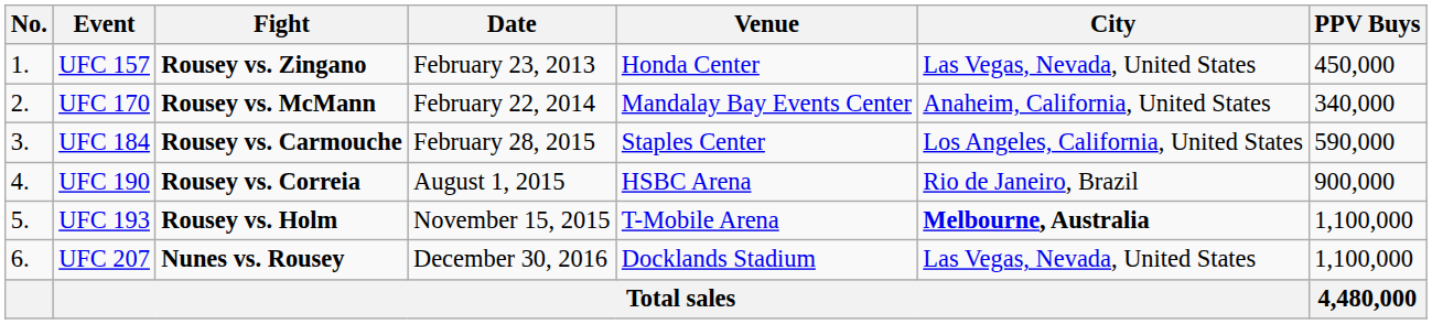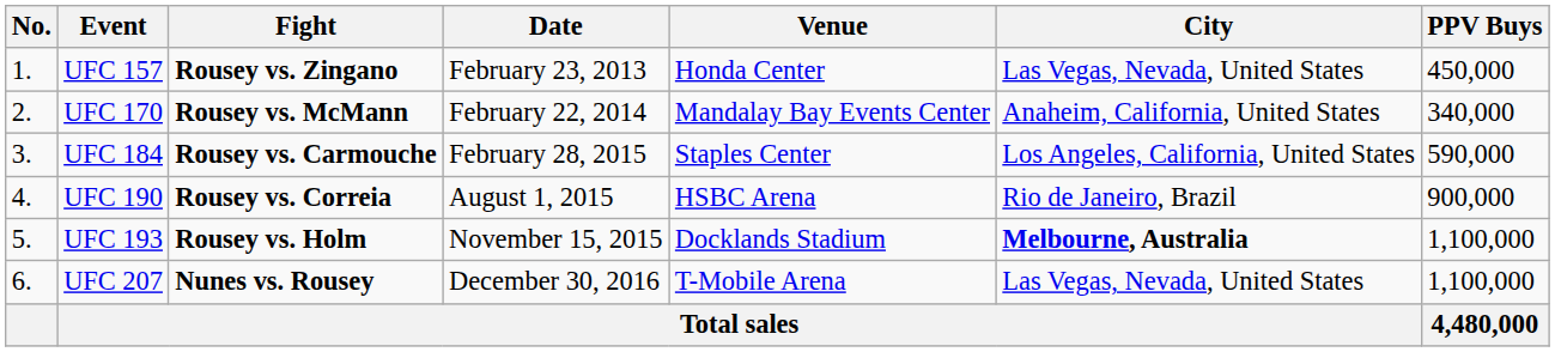UFC 193 | Venue: T-Mobile Arena -> Docklands Stadium
UFC 207 | Venue: Docklands Stadium -> T-Mobile Arena
